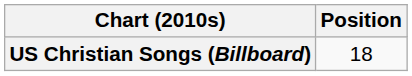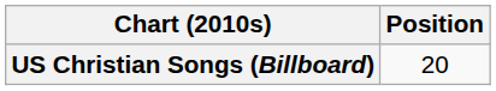US Christian Songs (Billboard) | Position: 18 -> 20
